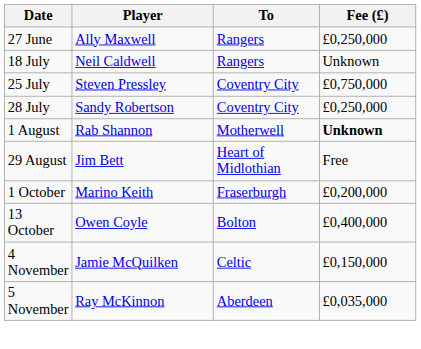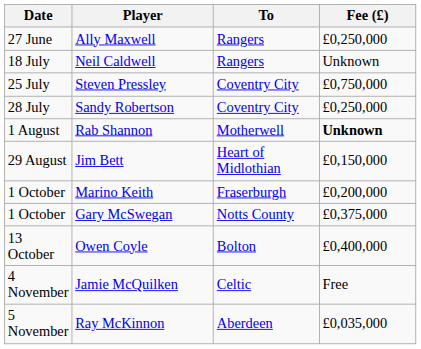Jim Bett | Fee (£): Free -> £0,150,000
+ row: 1 October | Gary McSwegan | Notts County | £0,375,000
Jamie McQuilken | Fee (£): £0,150,000 -> Free
